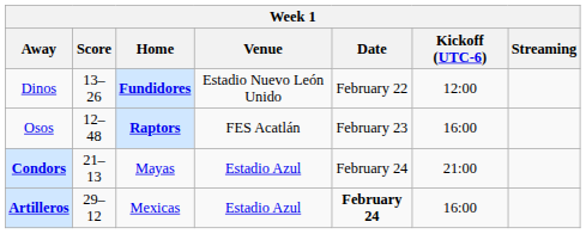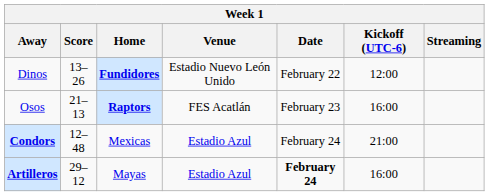Osos | Score: 12–48 -> 21–13
Condors | Score: 21–13 -> 12–48
Condors | Home: Mayas -> Mexicas
Artilleros | Home: Mexicas -> Mayas
